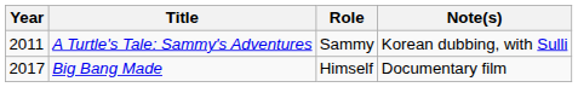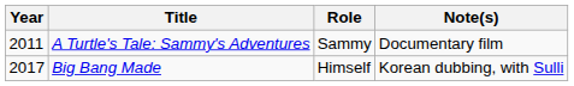A Turtle's Tale: Sammy's Adventures | Note(s): Korean dubbing, with Sulli -> Documentary film
Big Bang Made | Note(s): Documentary film -> Korean dubbing, with Sulli
